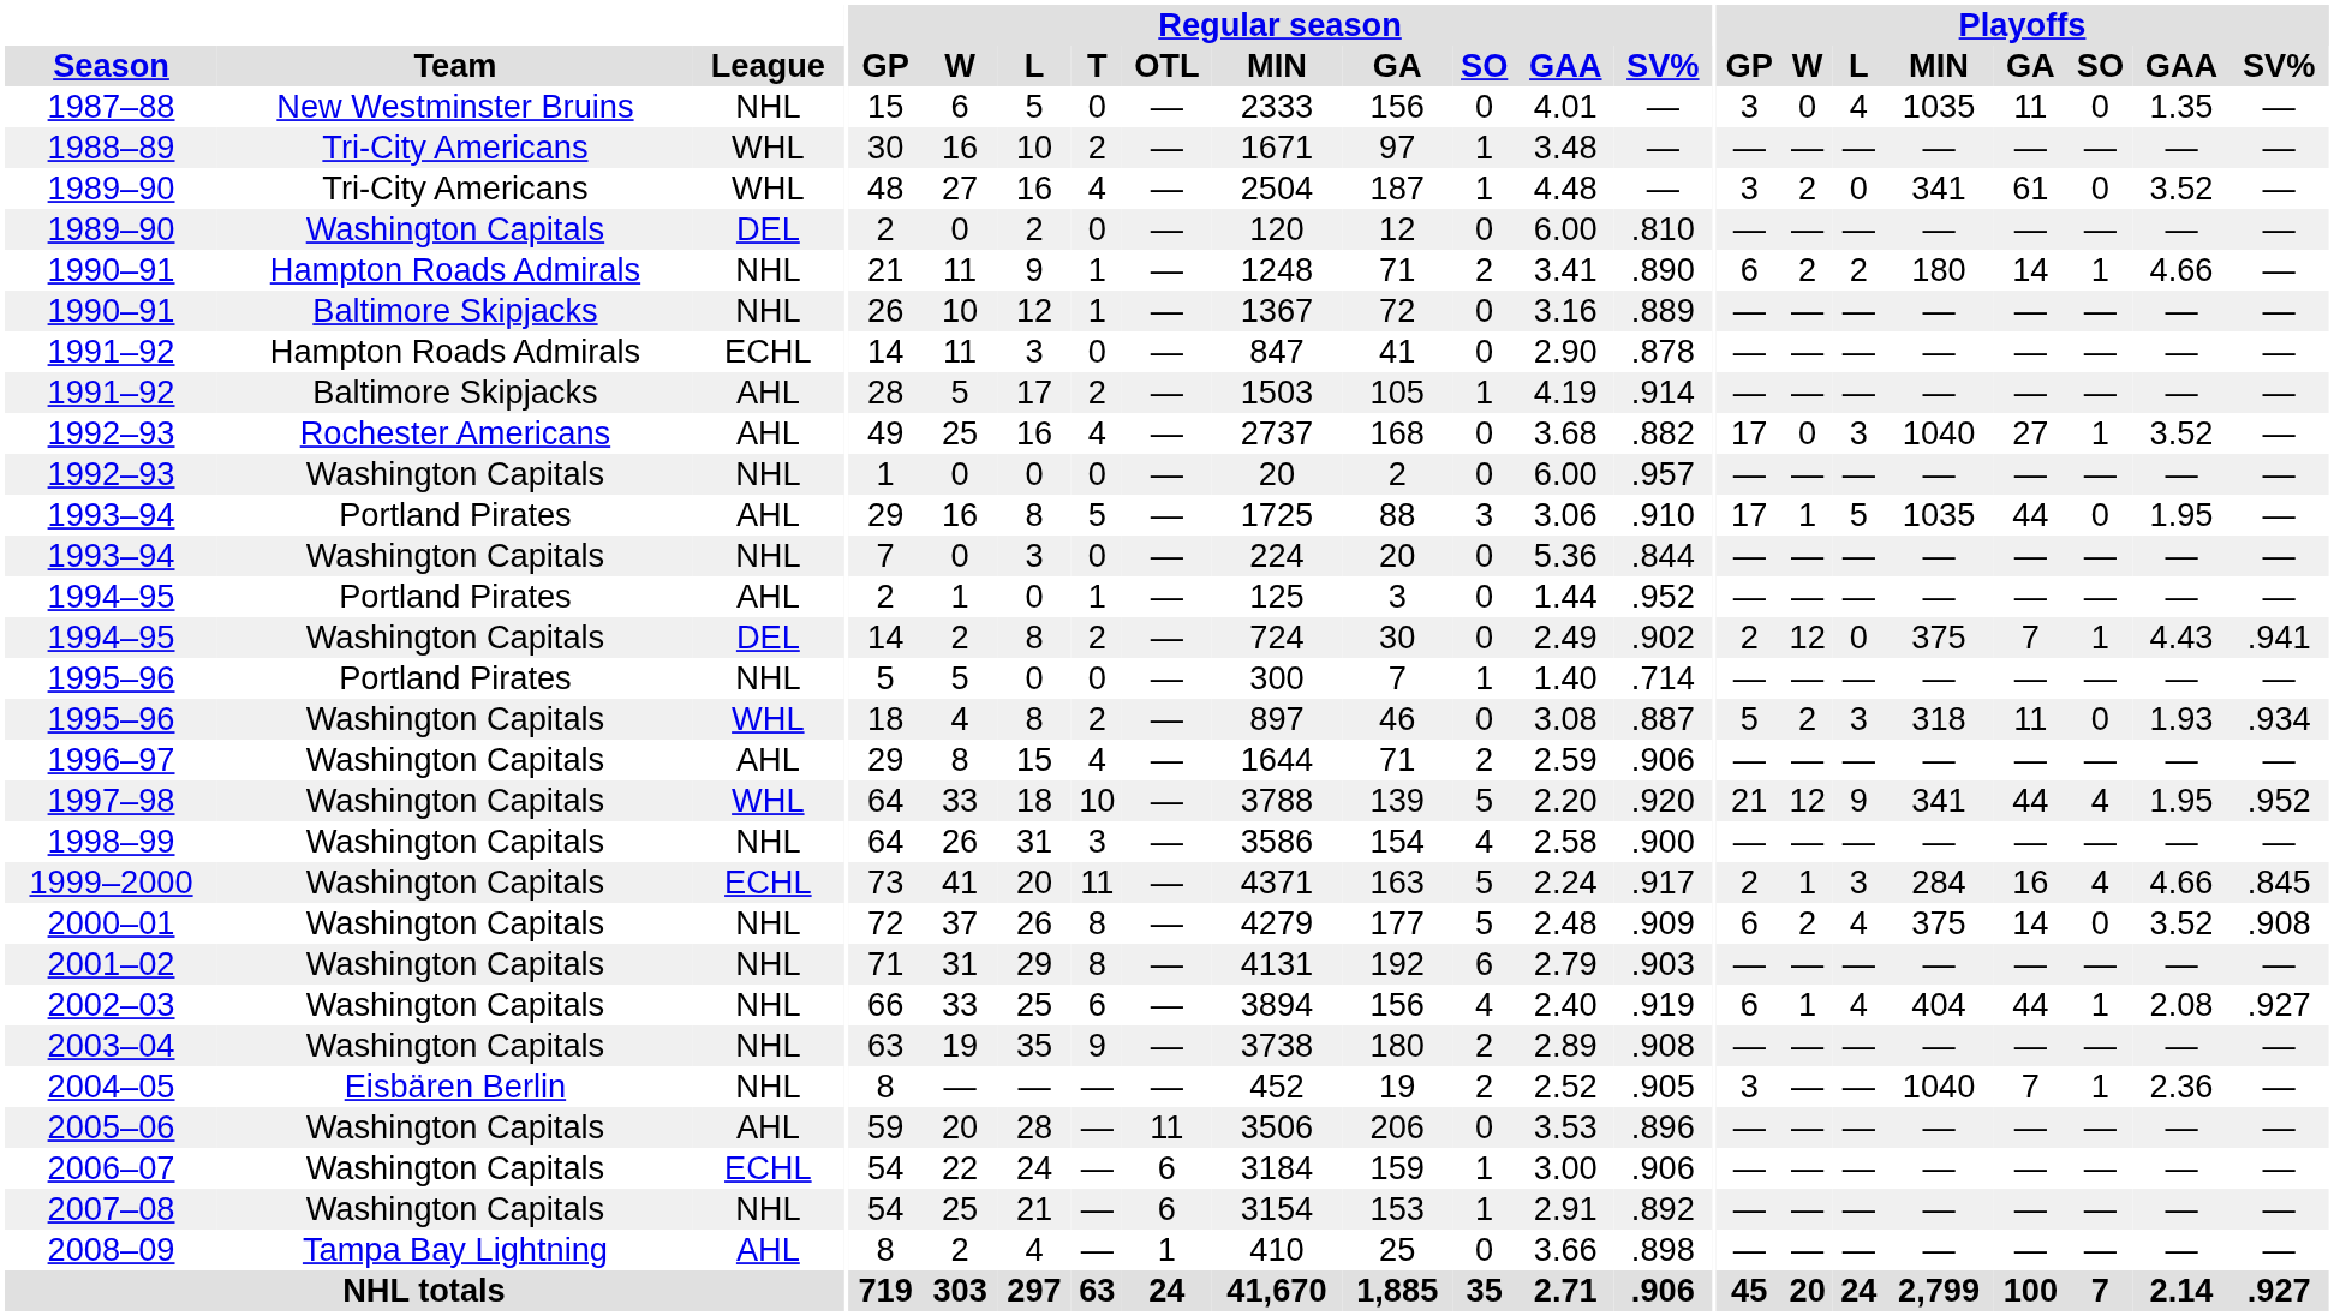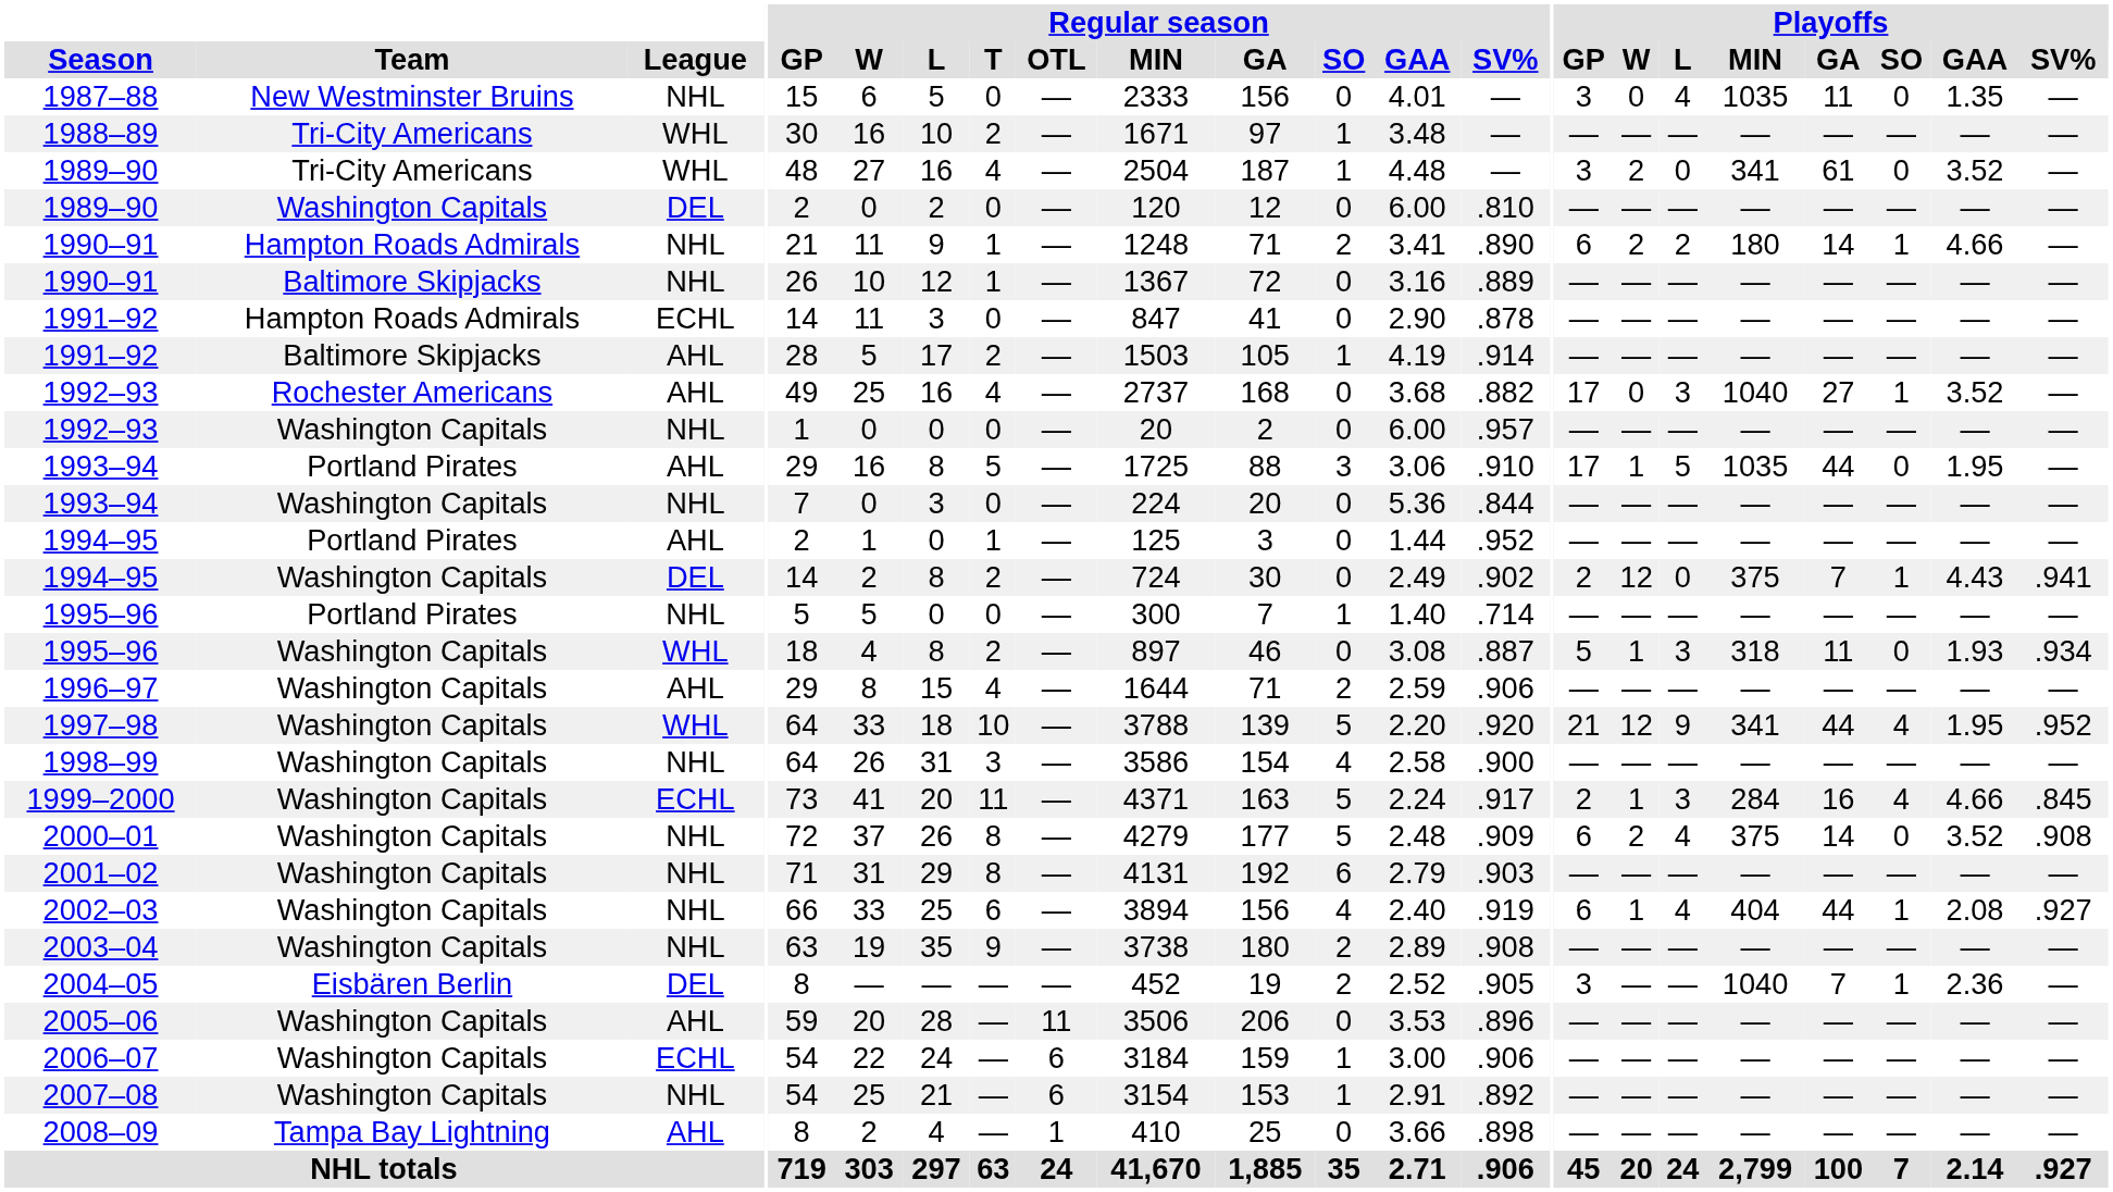1995–96 / Washington Capitals | Playoffs / W: 2 -> 1
2004–05 | League: NHL -> DEL
